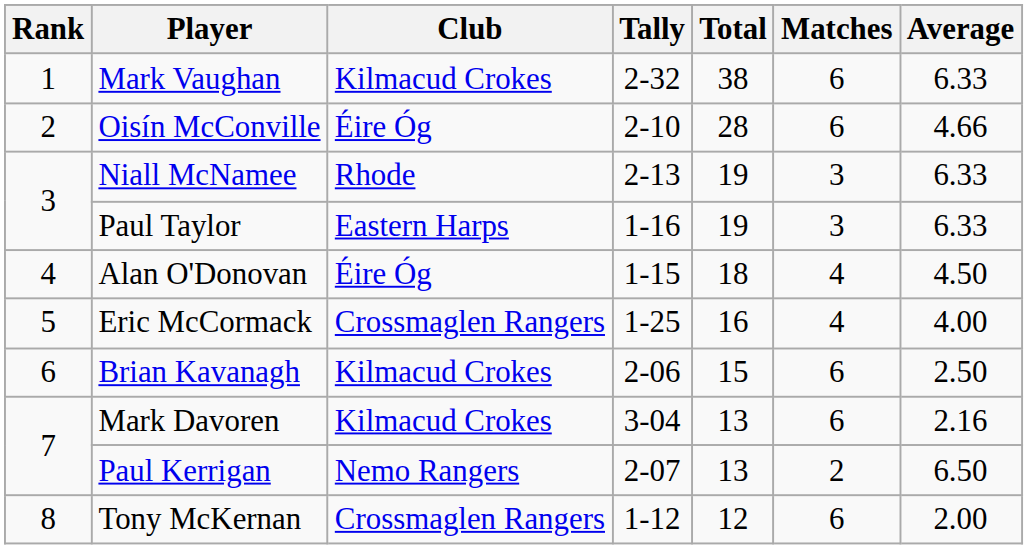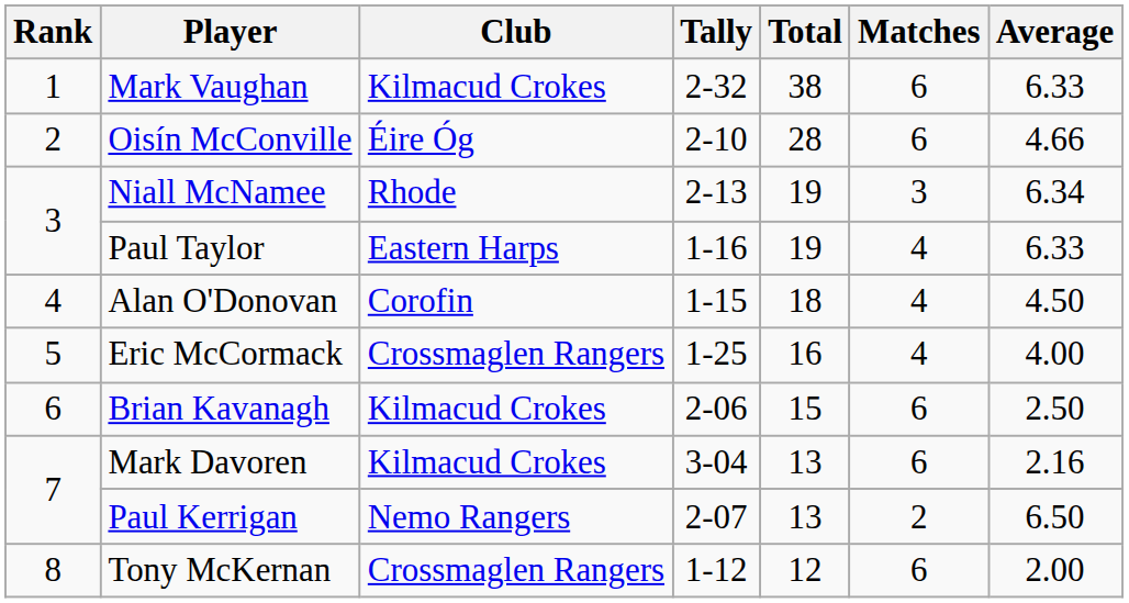Niall McNamee | Average: 6.33 -> 6.34
Paul Taylor | Matches: 3 -> 4
Alan O'Donovan | Club: Éire Óg -> Corofin
